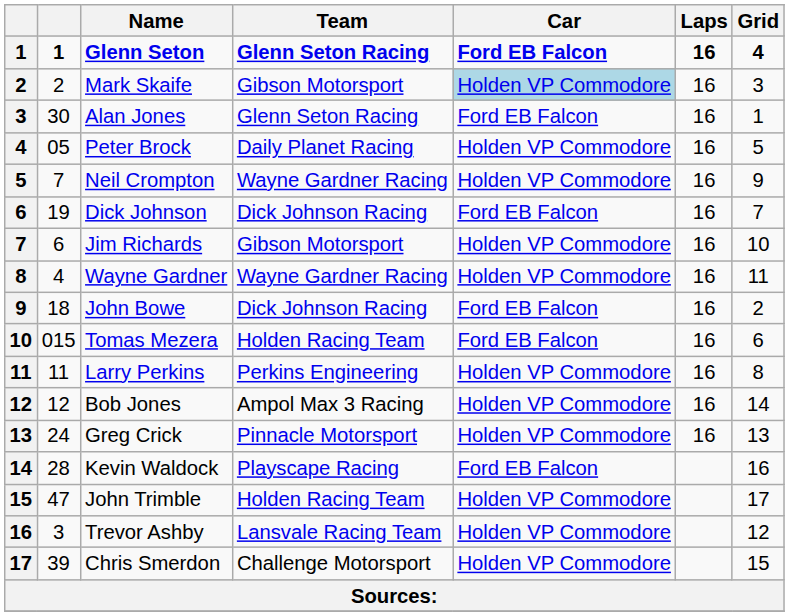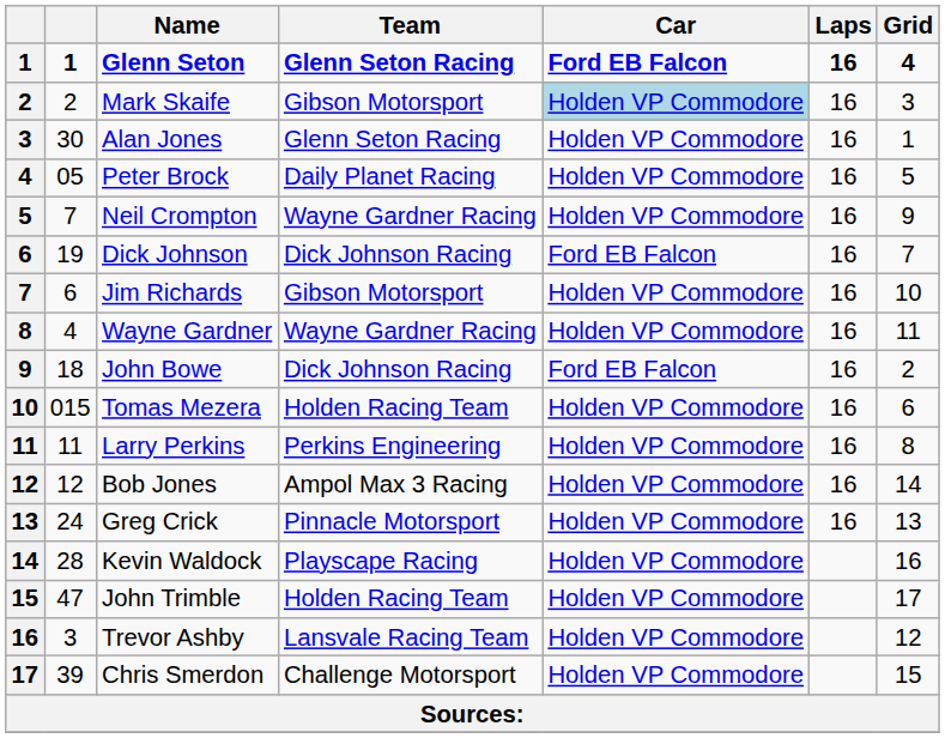Alan Jones | Car: Ford EB Falcon -> Holden VP Commodore
Tomas Mezera | Car: Ford EB Falcon -> Holden VP Commodore
Kevin Waldock | Car: Ford EB Falcon -> Holden VP Commodore
